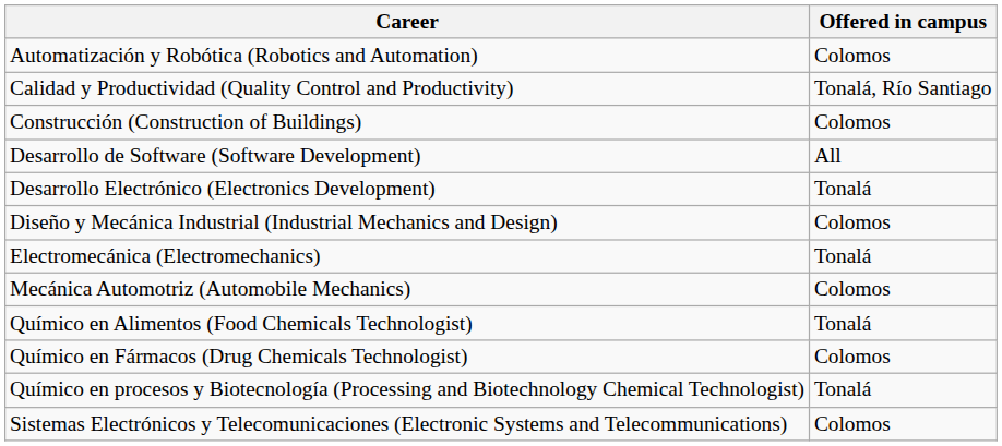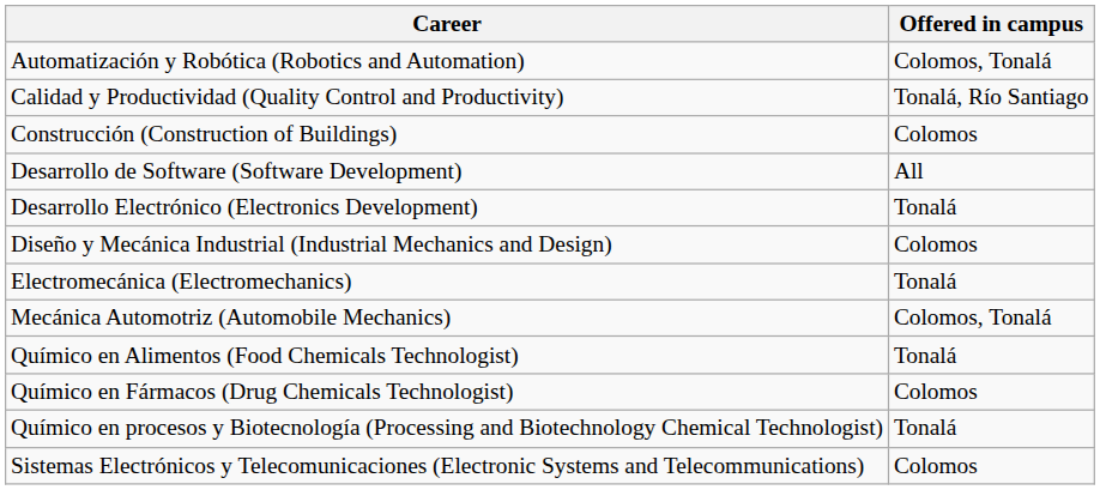Automatización y Robótica (Robotics and Automation) | Offered in campus: Colomos -> Colomos, Tonalá
Mecánica Automotriz (Automobile Mechanics) | Offered in campus: Colomos -> Colomos, Tonalá
